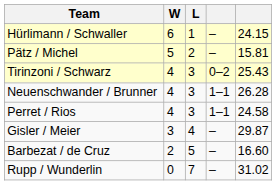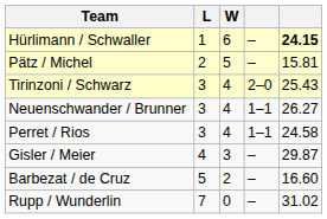columns swapped: W <-> L
Hürlimann / Schwaller | column 5: normal -> bold
Tirinzoni / Schwarz | column 4: 0–2 -> 2–0
Neuenschwander / Brunner | column 5: 26.28 -> 26.27
